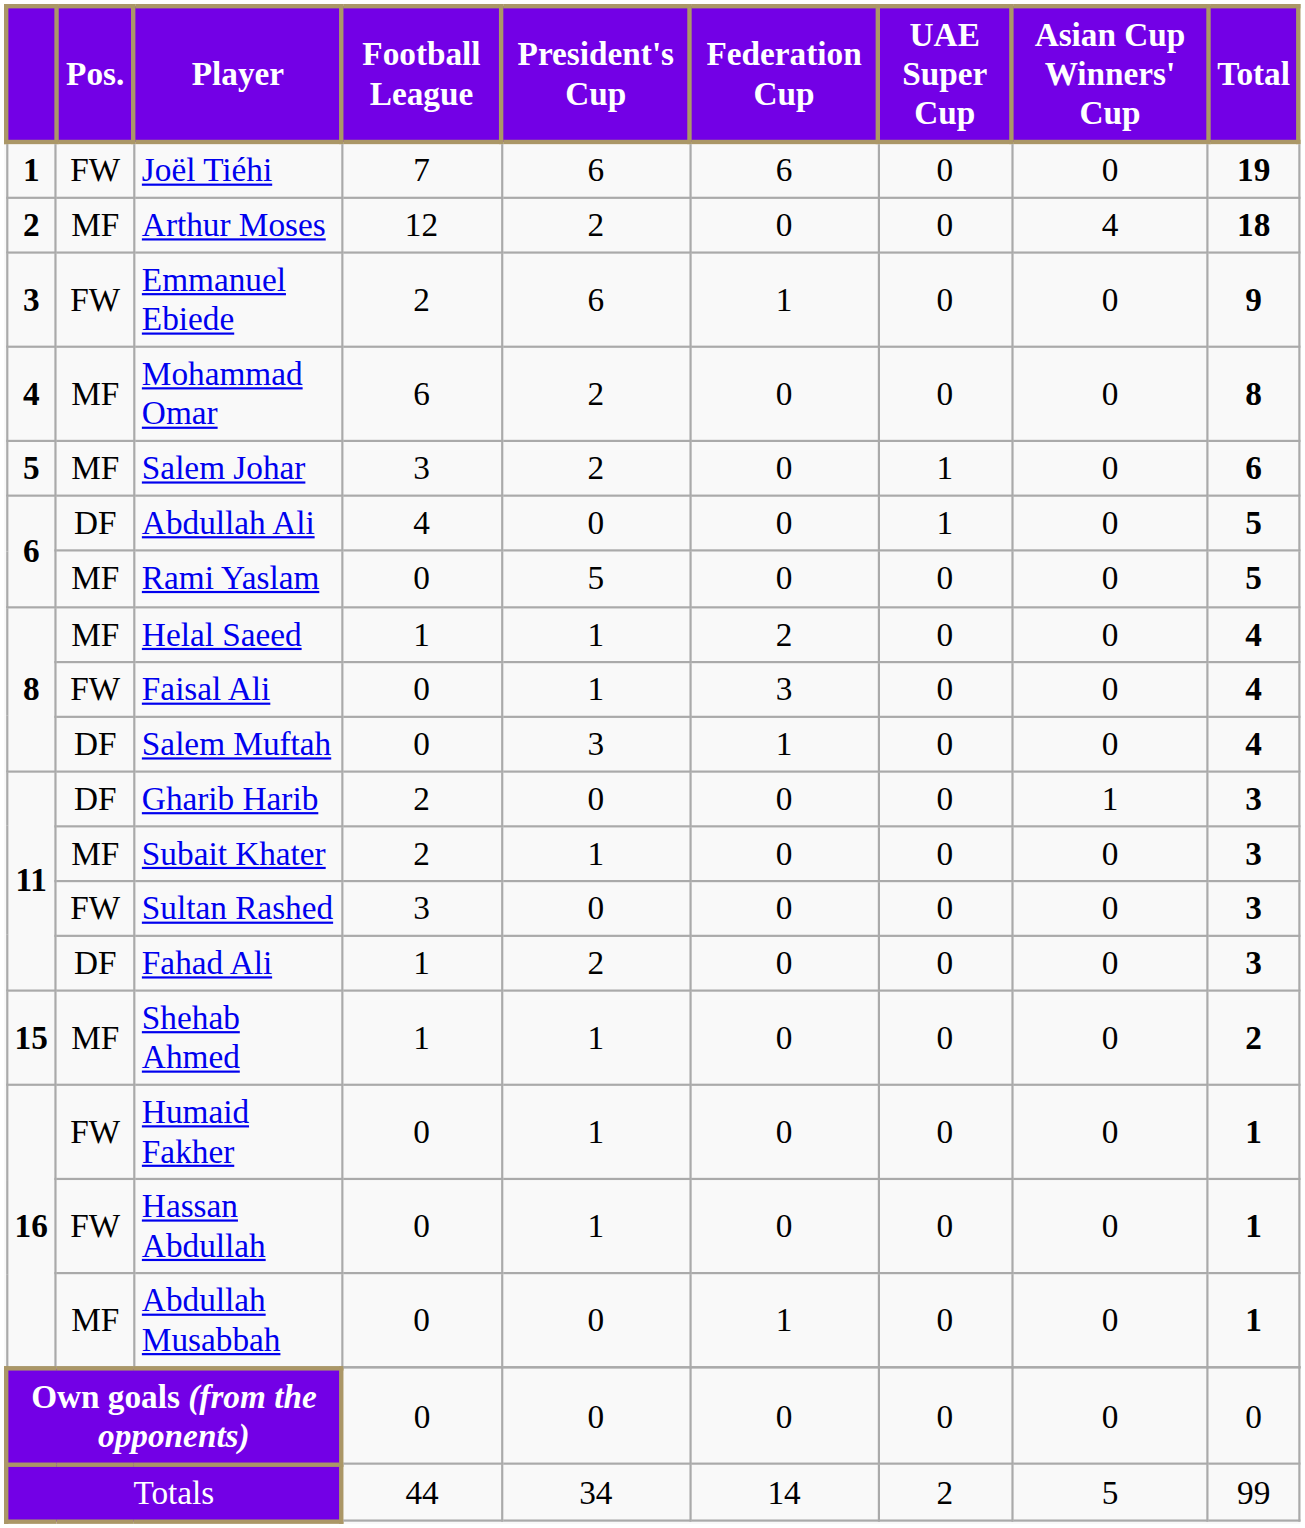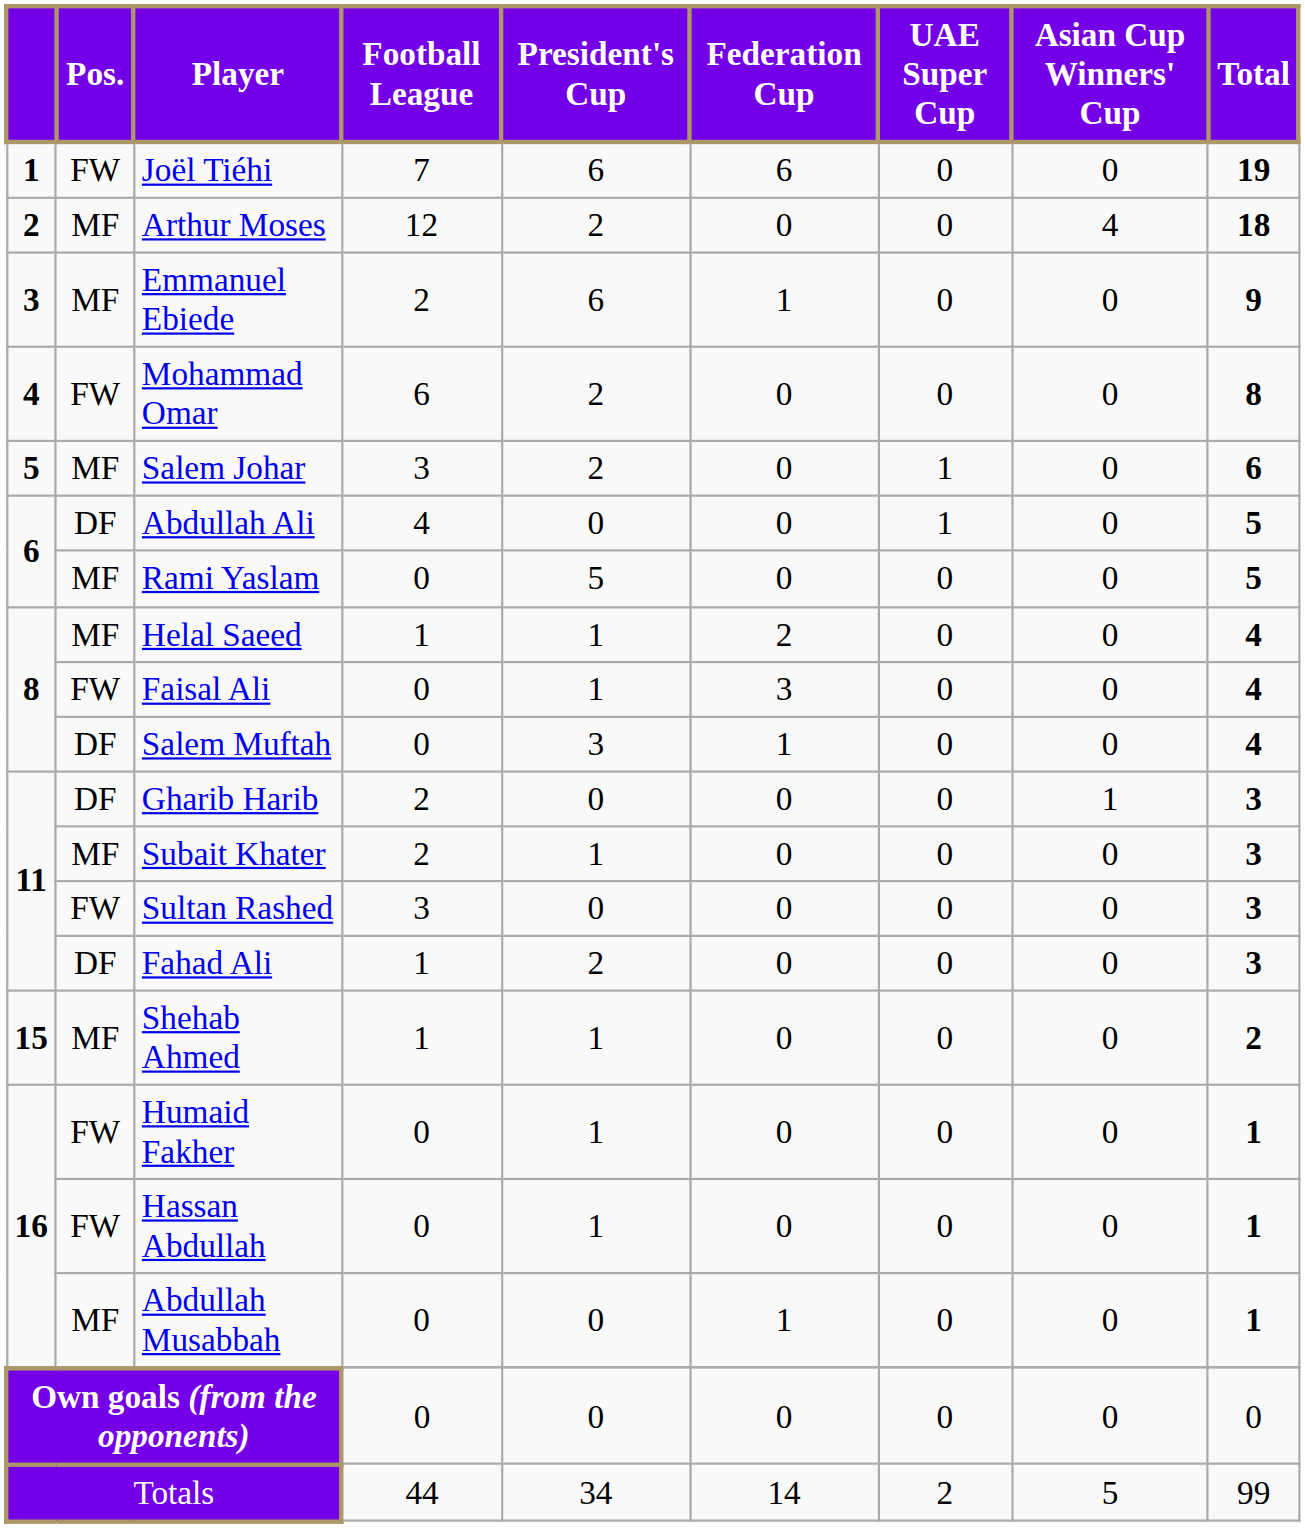Emmanuel Ebiede | Pos.: FW -> MF
Mohammad Omar | Pos.: MF -> FW
